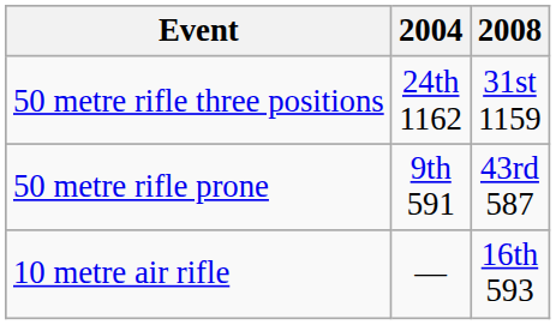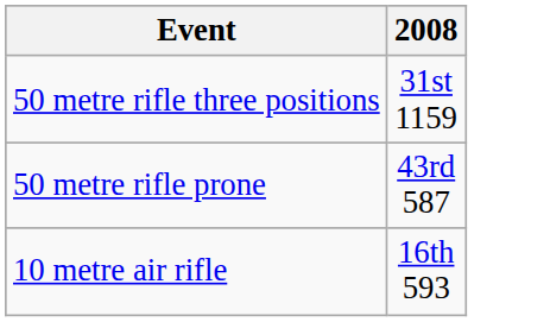- column: 2004 | 24th 1162 | 9th 591 | —
